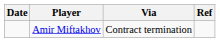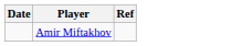- column: Via | Contract termination
